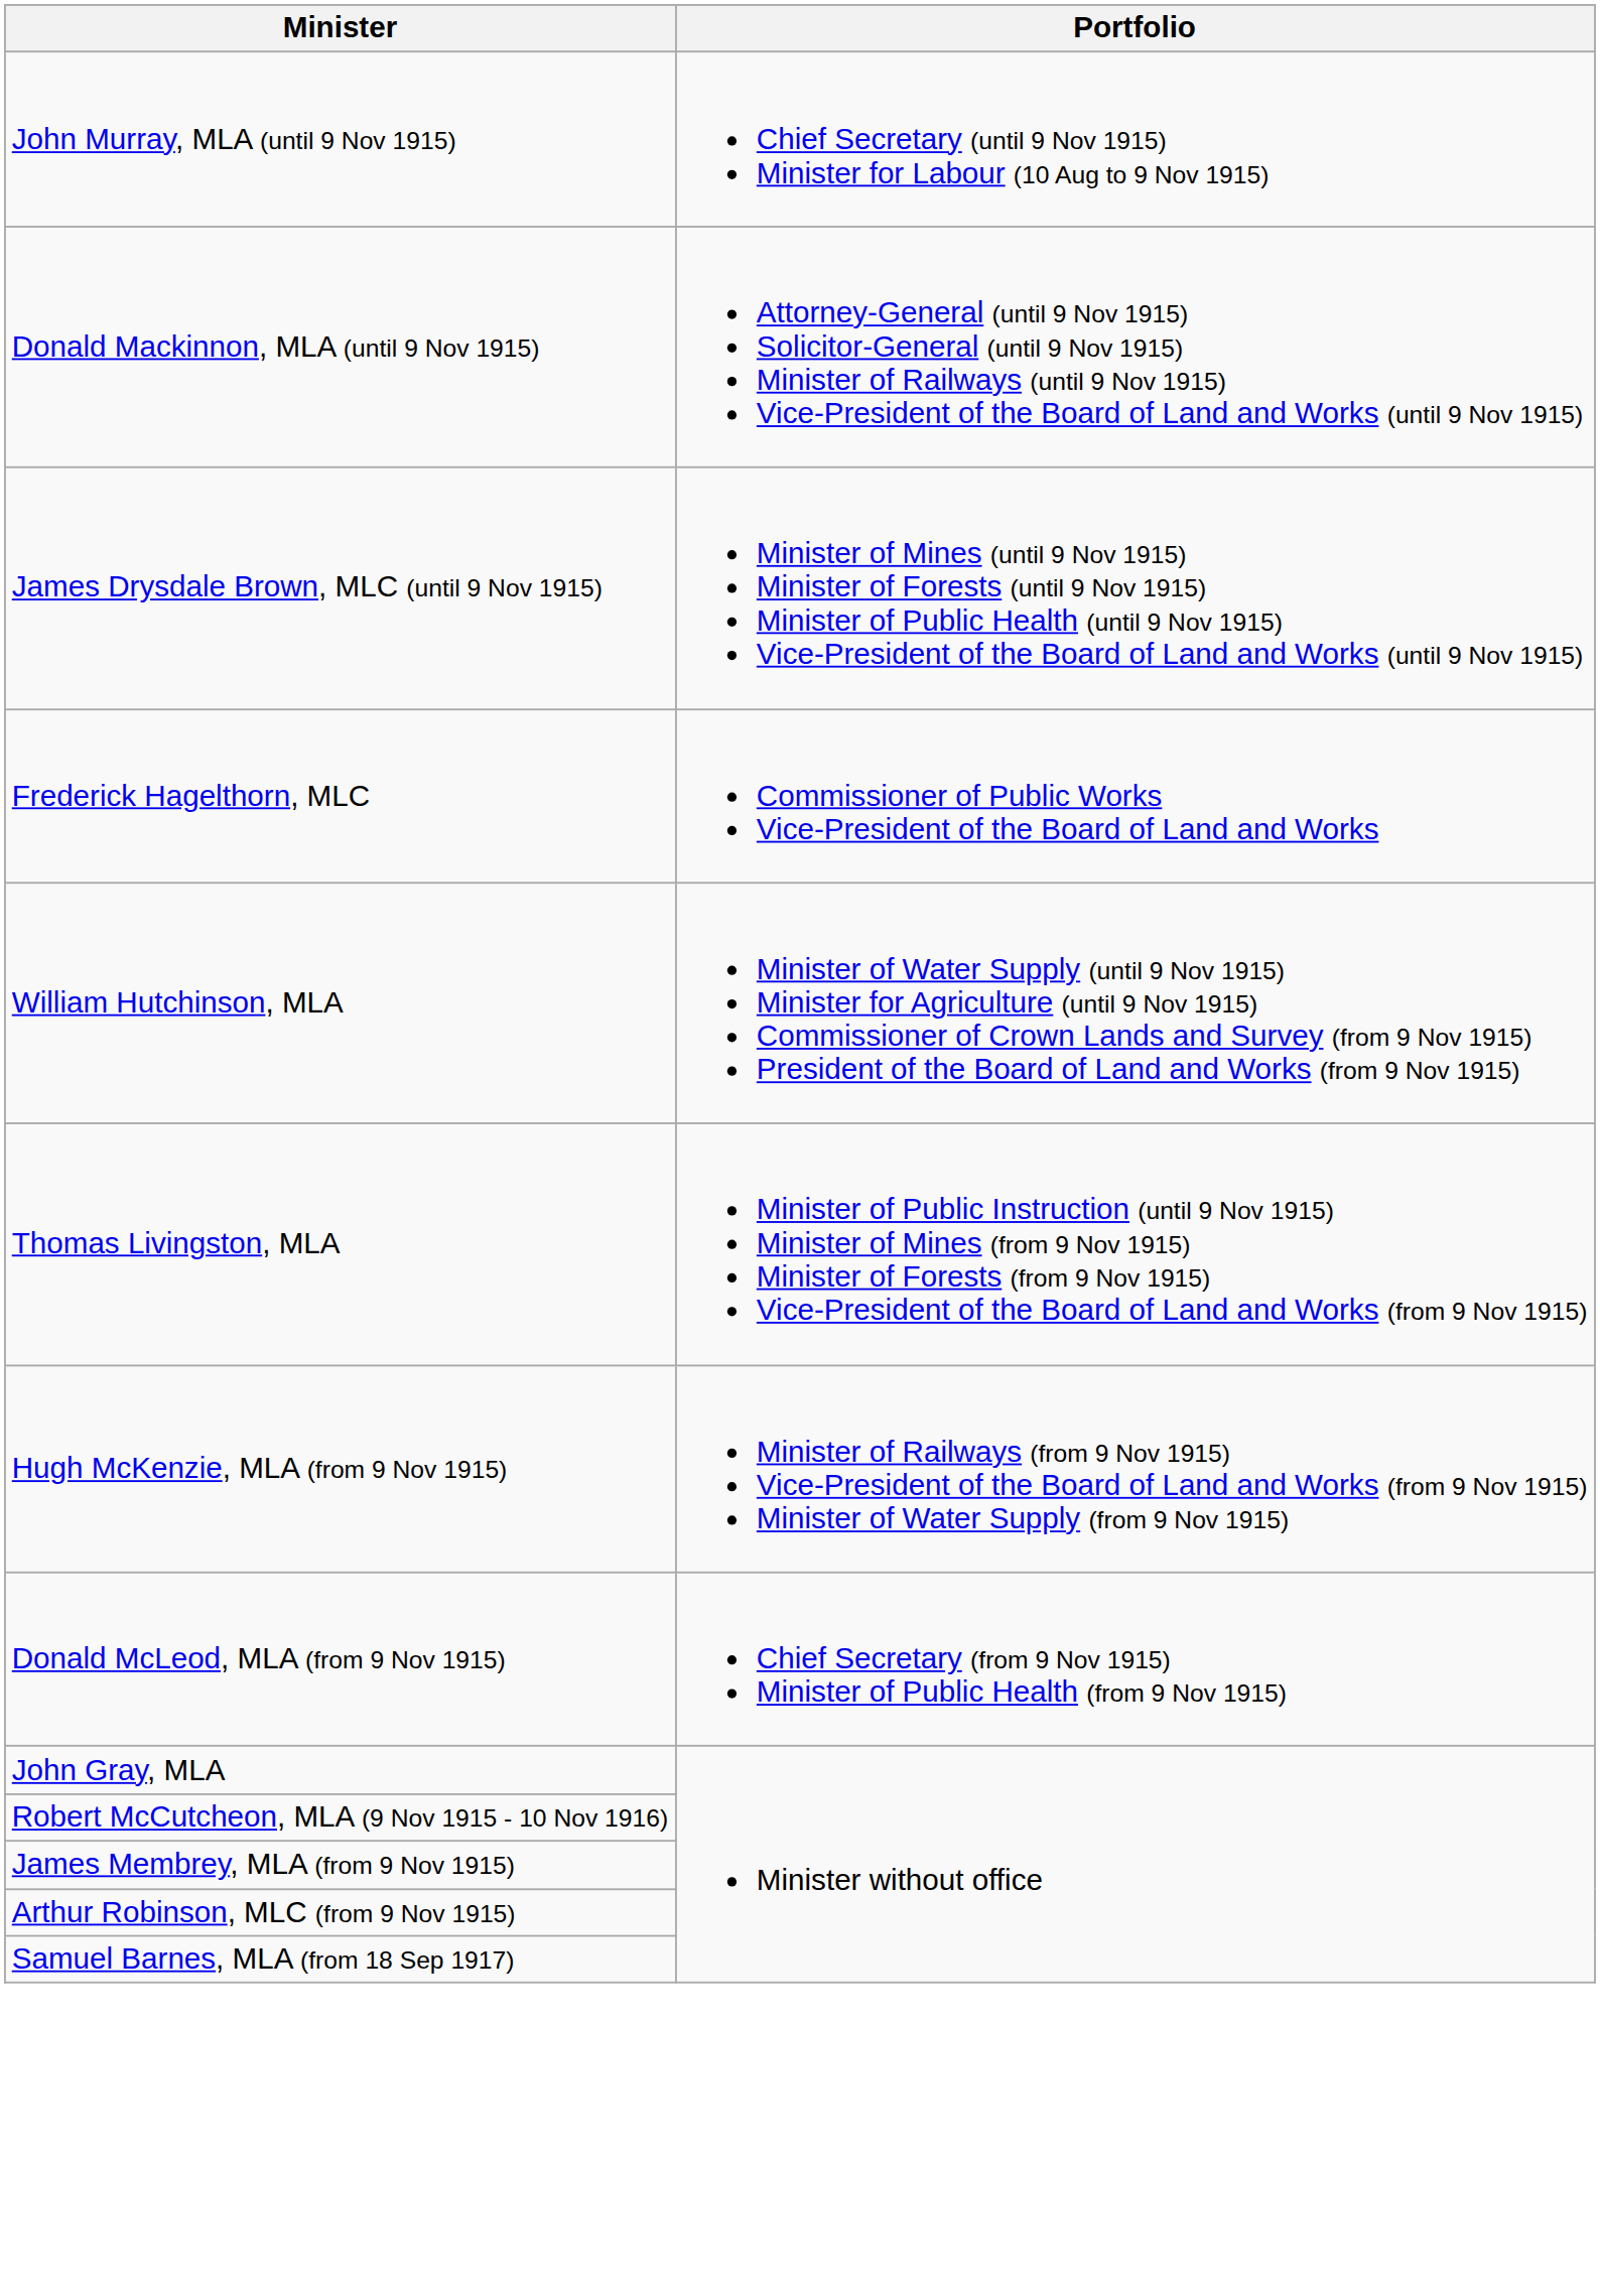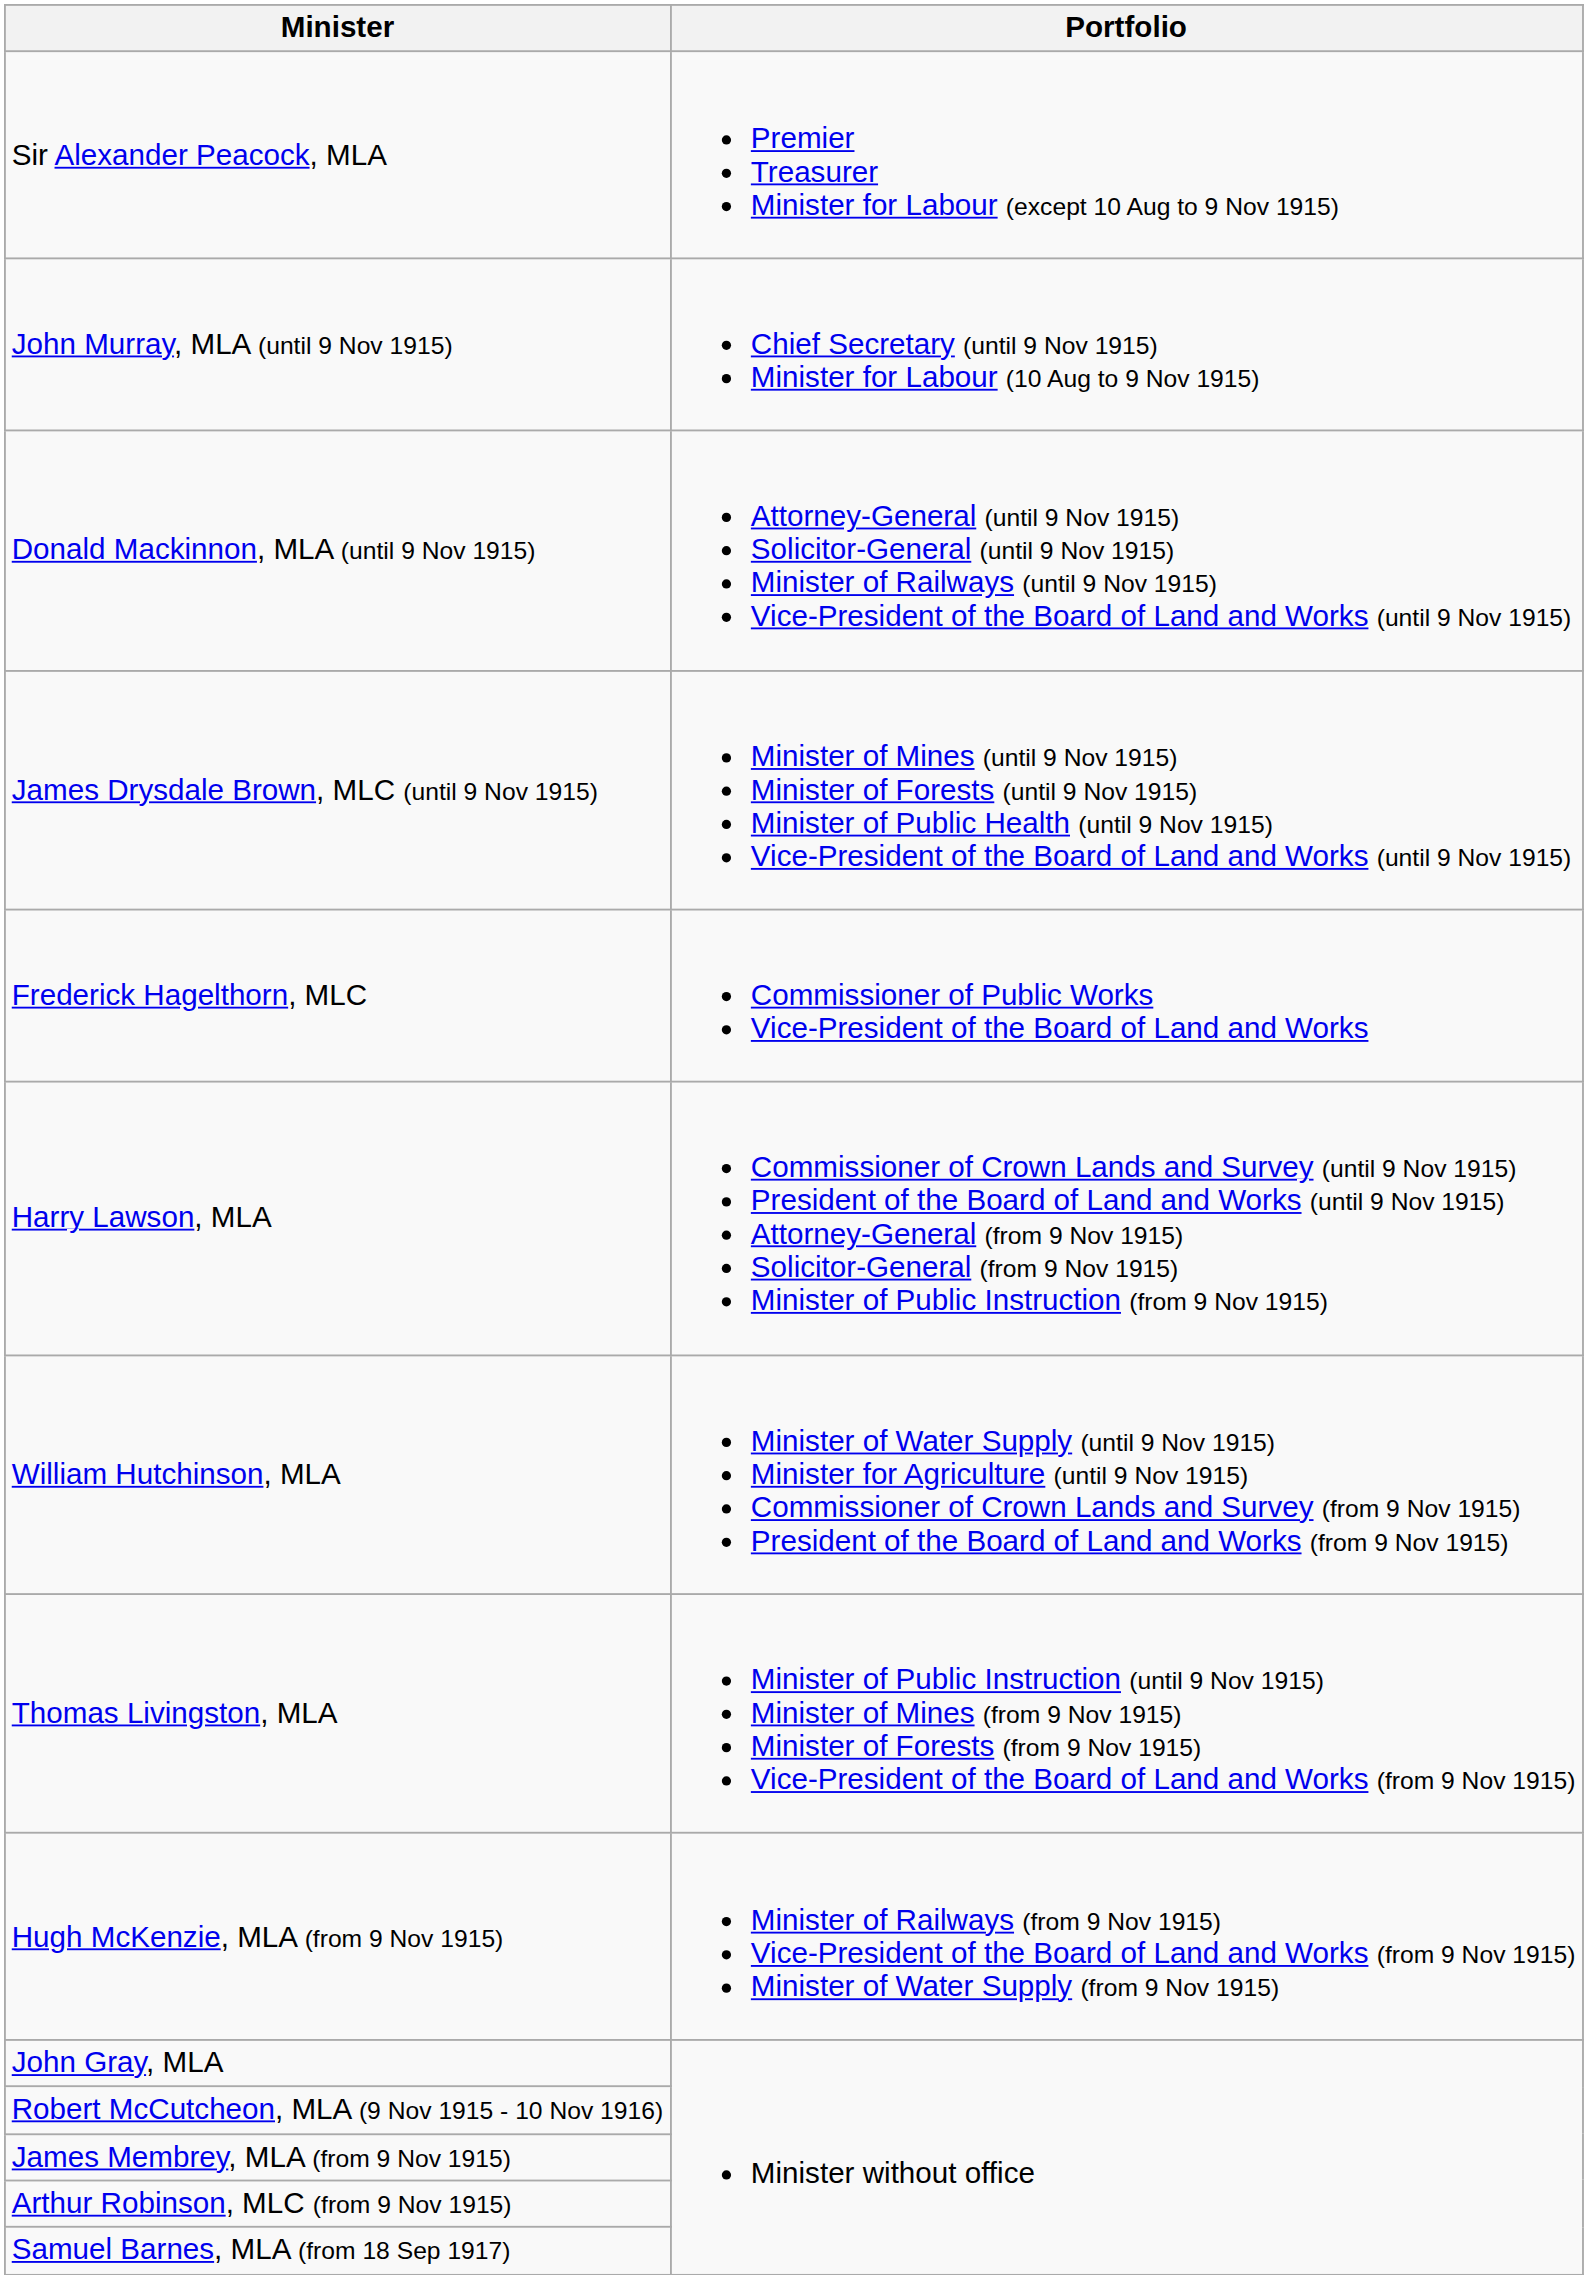+ row: Sir Alexander Peacock, MLA | Premier Treasurer Minister for Labour (except 10 Aug to 9 Nov 1915)
+ row: Harry Lawson, MLA | Commissioner of Crown Lands and Survey (until 9 Nov 1915) President of the Board of Land and Works (until 9 Nov 1915) Attorney-General (from 9 Nov 1915) Solicitor-General (from 9 Nov 1915) Minister of Public Instruction (from 9 Nov 1915)
- row: Donald McLeod, MLA (from 9 Nov 1915) | Chief Secretary (from 9 Nov 1915) Minister of Public Health (from 9 Nov 1915)
